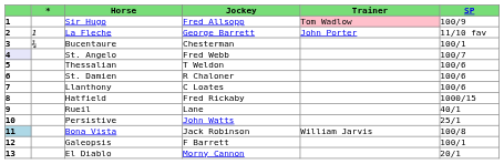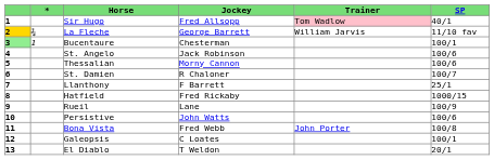Sir Hugo | SP: 100/9 -> 40/1
La Fleche | column 1: no background -> gold background
La Fleche | *: 1 -> ¾
La Fleche | Trainer: John Porter -> William Jarvis
Bucentaure | column 1: no background -> lightgreen background
Bucentaure | *: ¾ -> 1
St. Angelo | column 1: lavender background -> no background
St. Angelo | Jockey: Fred Webb -> Jack Robinson
St. Angelo | SP: 100/7 -> 100/6
Thessalian | Jockey: T Weldon -> Morny Cannon
St. Damien | SP: 100/6 -> 100/7
Llanthony | Jockey: C Loates -> F Barrett
Llanthony | SP: 100/6 -> 25/1
Rueil | SP: 40/1 -> 100/9
Persistive | SP: 25/1 -> 100/6
Bona Vista | column 1: lightblue background -> no background
Bona Vista | Jockey: Jack Robinson -> Fred Webb
Bona Vista | Trainer: William Jarvis -> John Porter
Galeopsis | Jockey: F Barrett -> C Loates
El Diablo | Jockey: Morny Cannon -> T Weldon
